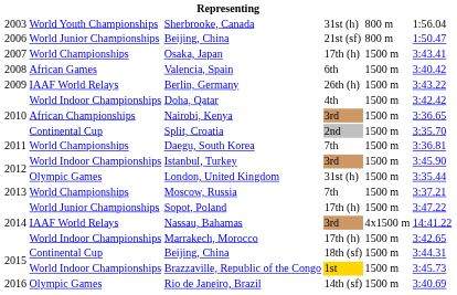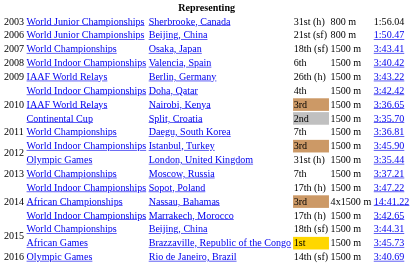Sherbrooke, Canada | column 2: World Youth Championships -> World Junior Championships
Osaka, Japan | column 4: 17th (h) -> 18th (sf)
Valencia, Spain | column 2: African Games -> World Indoor Championships
Nairobi, Kenya | column 2: African Championships -> IAAF World Relays
Sopot, Poland | column 2: World Junior Championships -> World Indoor Championships
Nassau, Bahamas | column 2: IAAF World Relays -> African Championships
2015 / Beijing, China | column 2: Continental Cup -> World Championships
Brazzaville, Republic of the Congo | column 2: World Indoor Championships -> African Games
